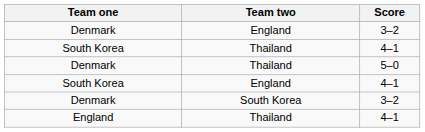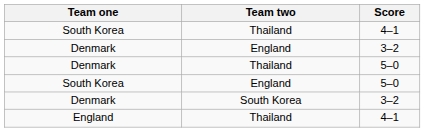rows swapped: Denmark / England <-> South Korea / Thailand
South Korea / England | Score: 4–1 -> 5–0
